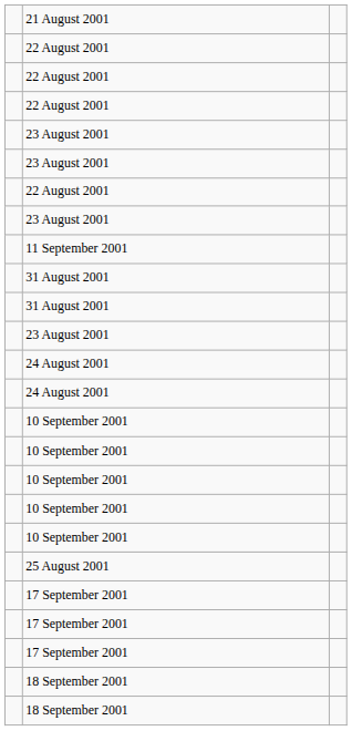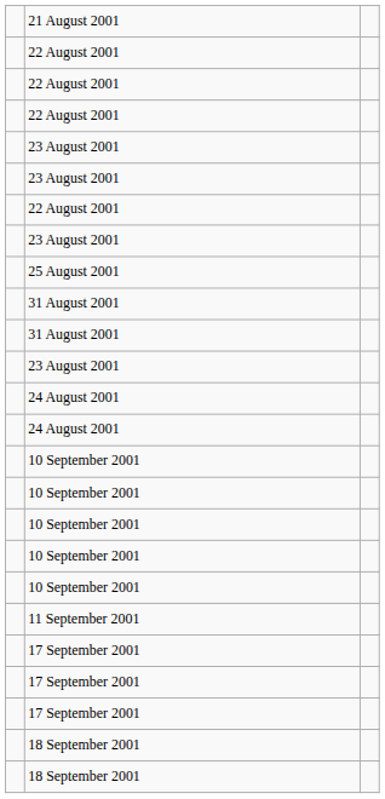rows swapped: 25 August 2001 <-> 11 September 2001
